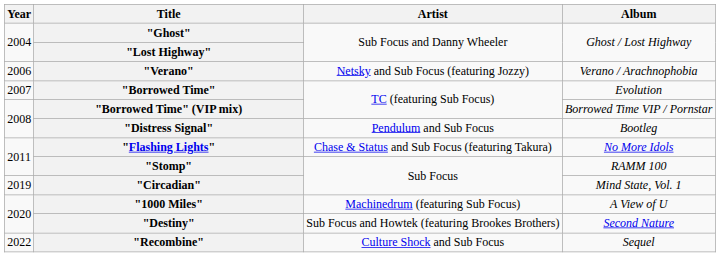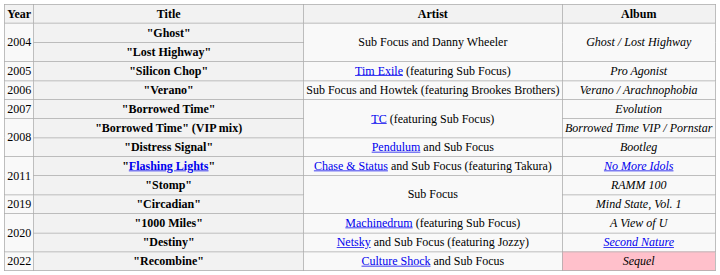+ row: 2005 | "Silicon Chop" | Tim Exile (featuring Sub Focus) | Pro Agonist
"Verano" | Artist: Netsky and Sub Focus (featuring Jozzy) -> Sub Focus and Howtek (featuring Brookes Brothers)
"Destiny" | Artist: Sub Focus and Howtek (featuring Brookes Brothers) -> Netsky and Sub Focus (featuring Jozzy)
"Recombine" | Album: no background -> pink background
